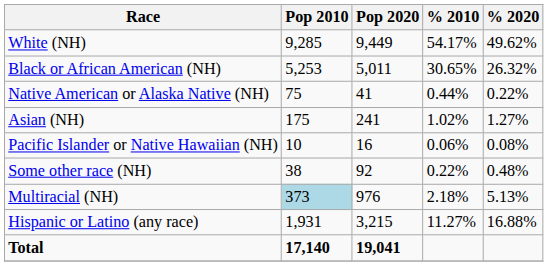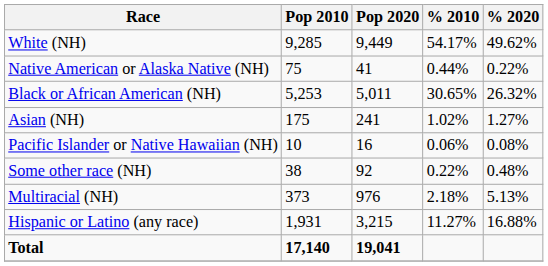rows swapped: Black or African American (NH) <-> Native American or Alaska Native (NH)
Multiracial (NH) | Pop 2010: lightblue background -> no background
